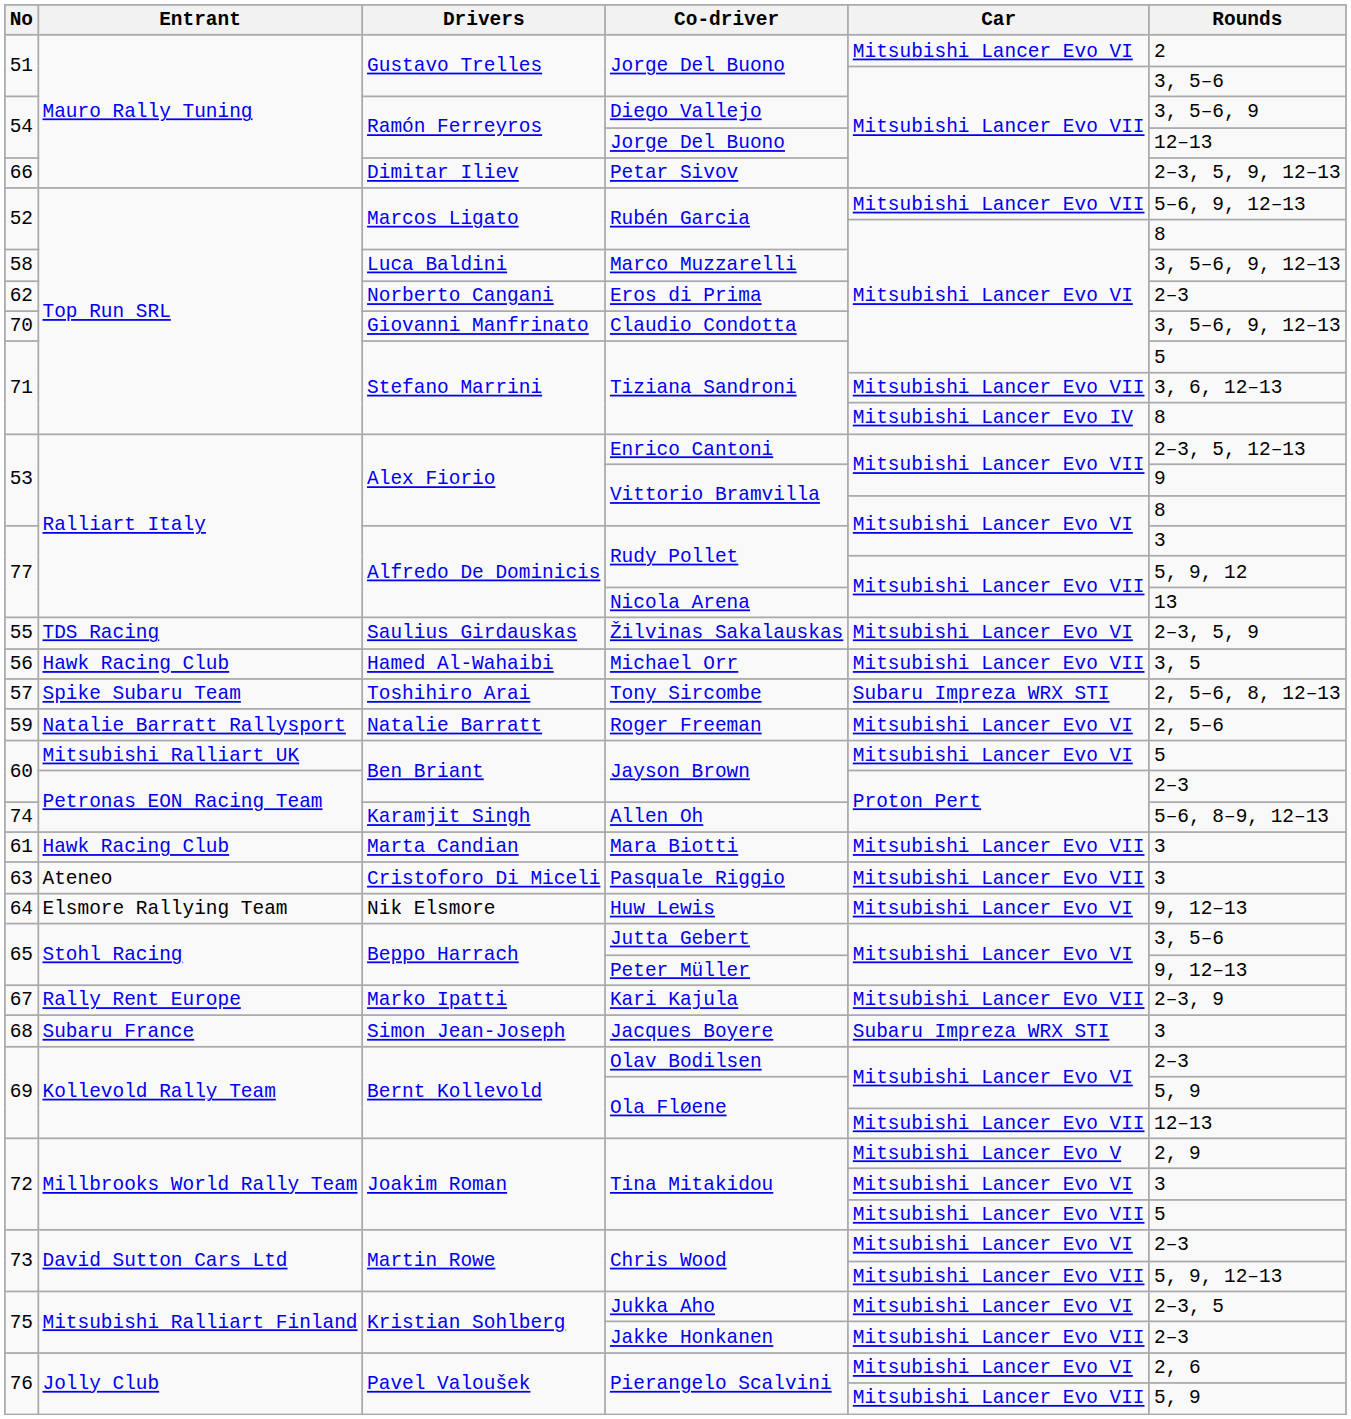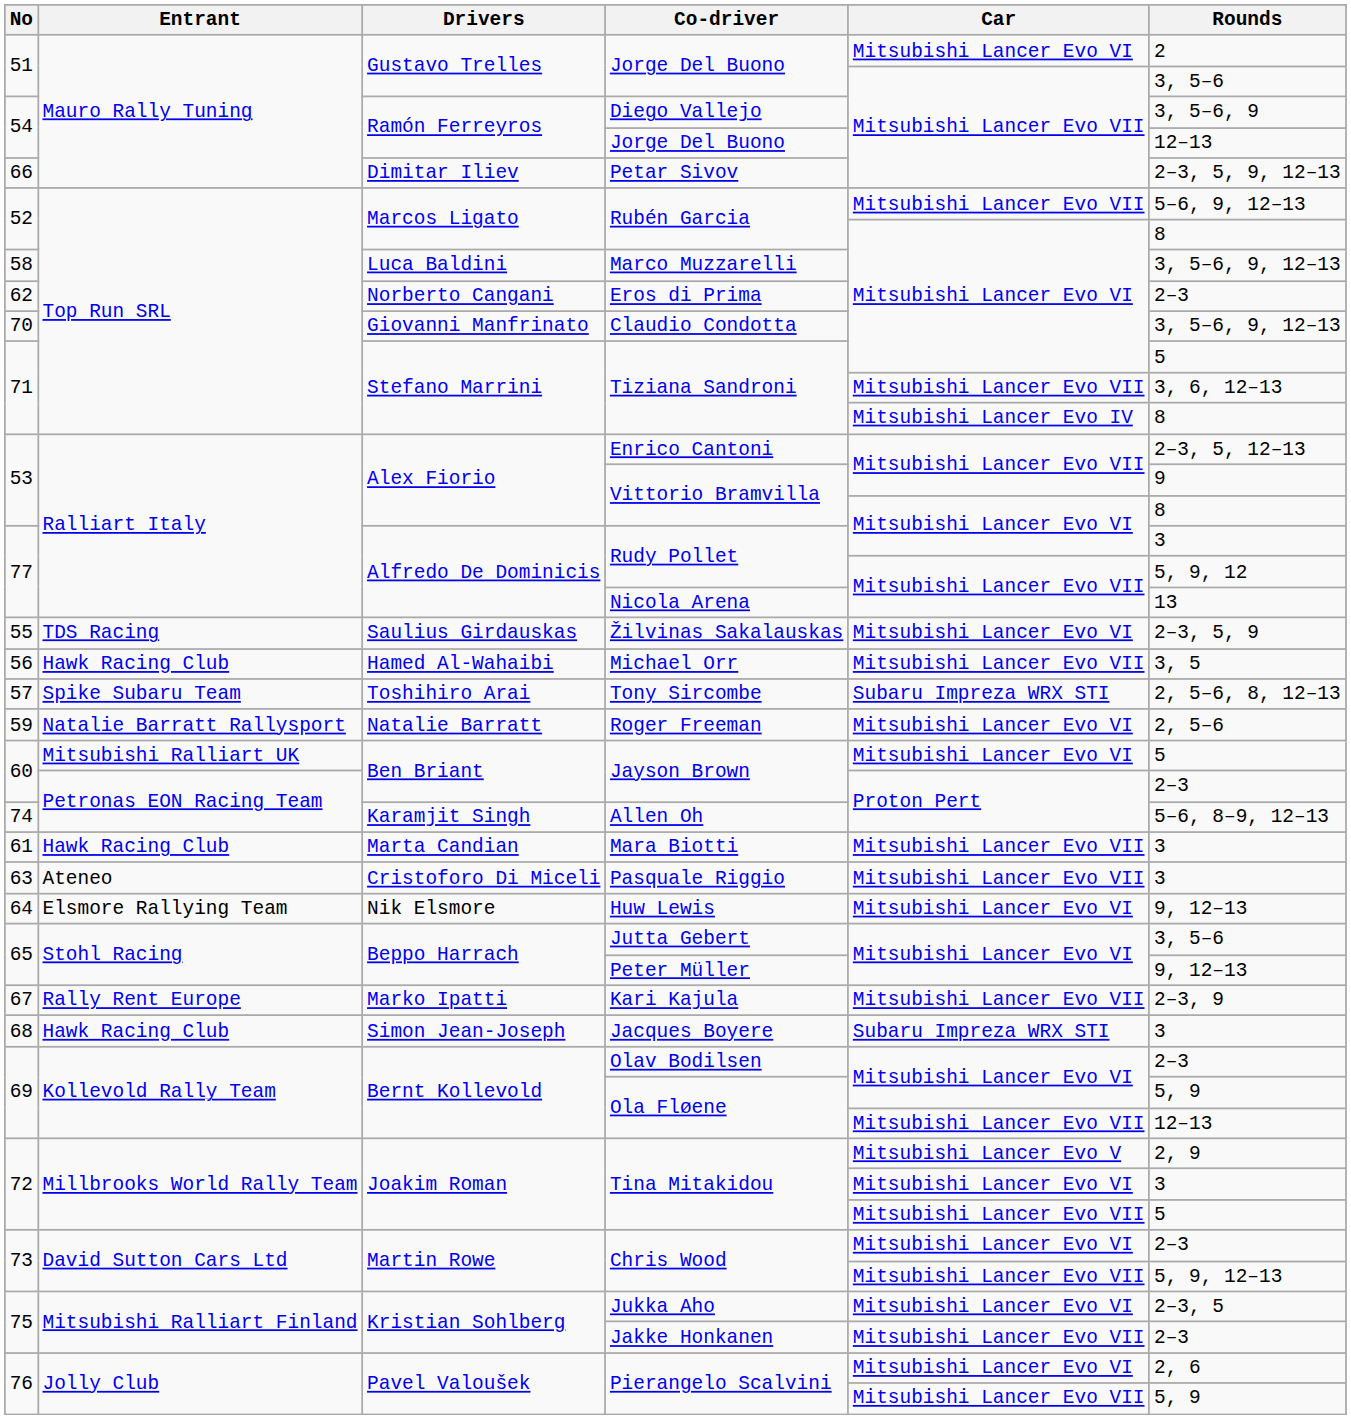Jacques Boyere | Entrant: Subaru France -> Hawk Racing Club
